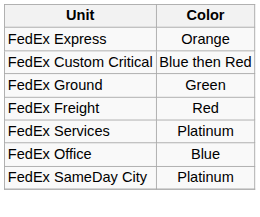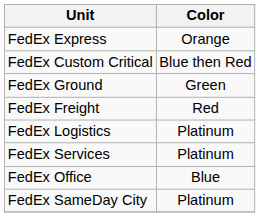+ row: FedEx Logistics | Platinum
